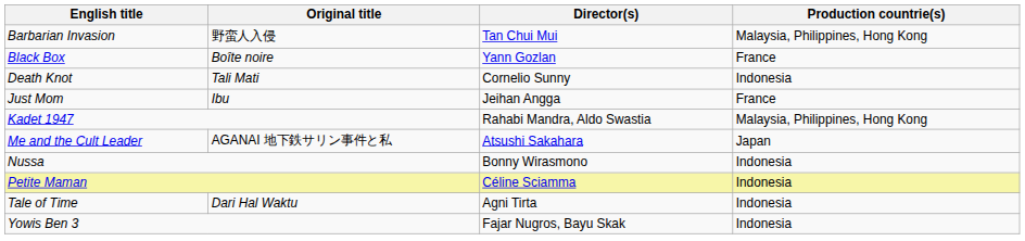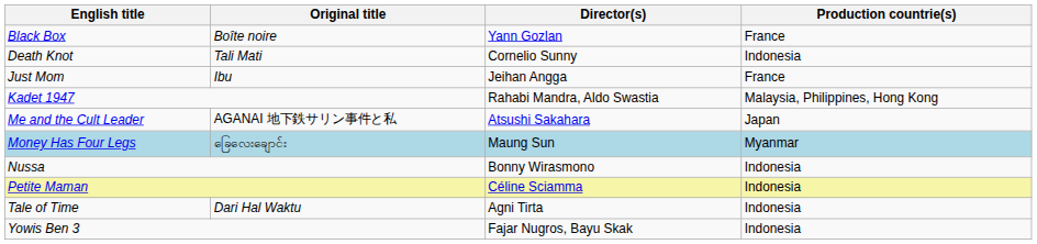- row: Barbarian Invasion | 野蛮人入侵 | Tan Chui Mui | Malaysia, Philippines, Hong Kong
+ row: Money Has Four Legs | ခြေလေးချောင်း | Maung Sun | Myanmar
